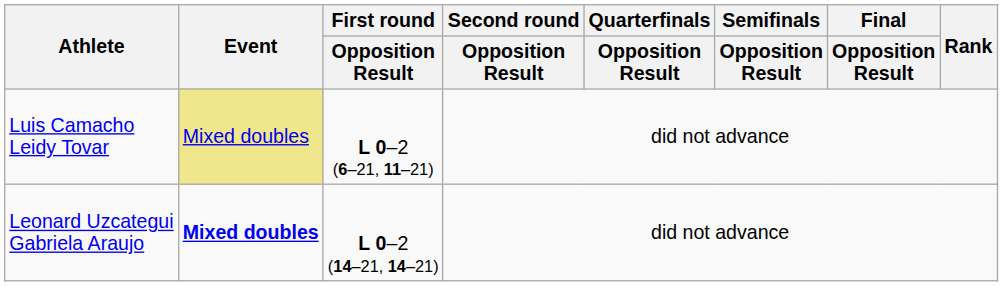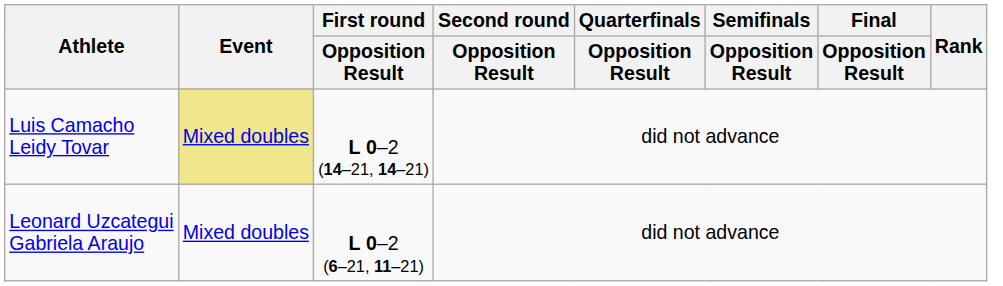Luis Camacho Leidy Tovar | First round / Opposition Result: L 0–2 (6–21, 11–21) -> L 0–2 (14–21, 14–21)
Leonard Uzcategui Gabriela Araujo | Event: bold -> normal
Leonard Uzcategui Gabriela Araujo | First round / Opposition Result: L 0–2 (14–21, 14–21) -> L 0–2 (6–21, 11–21)
